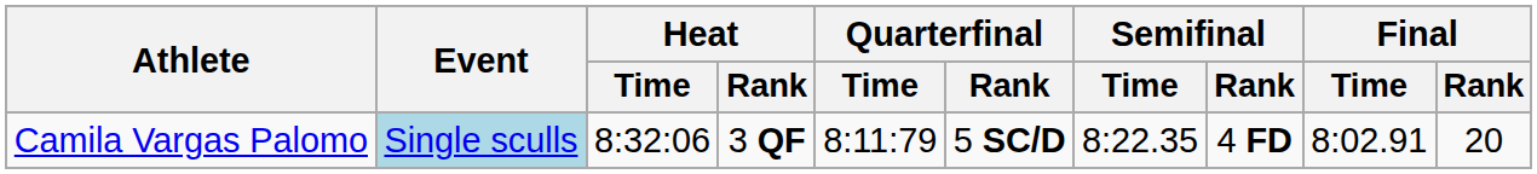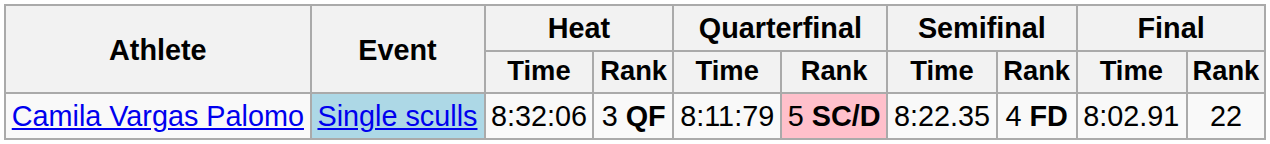Camila Vargas Palomo | Quarterfinal / Rank: no background -> pink background
Camila Vargas Palomo | Final / Rank: 20 -> 22
